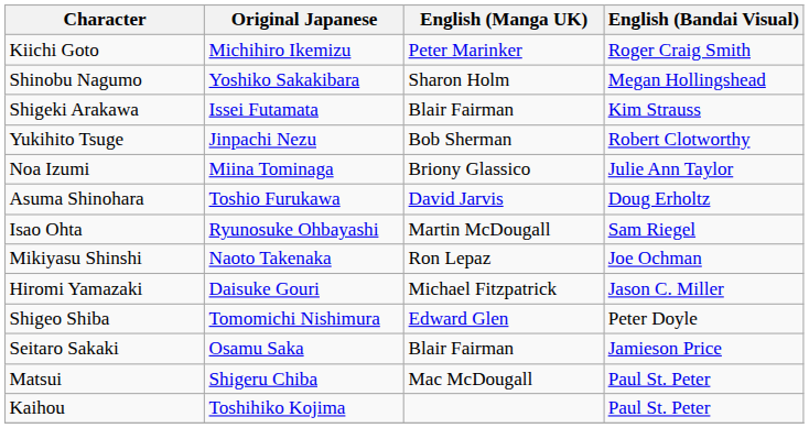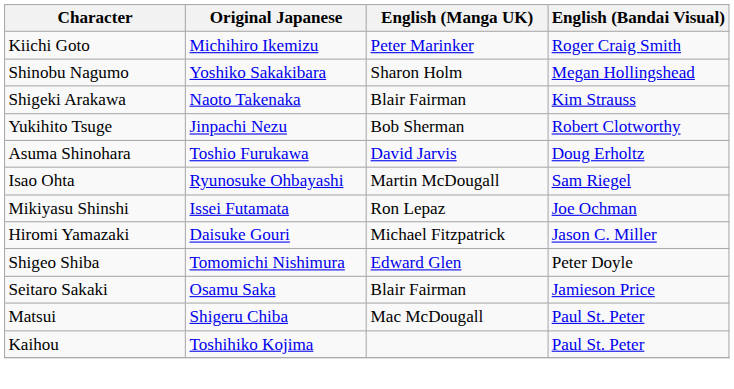Shigeki Arakawa | Original Japanese: Issei Futamata -> Naoto Takenaka
- row: Noa Izumi | Miina Tominaga | Briony Glassico | Julie Ann Taylor
Mikiyasu Shinshi | Original Japanese: Naoto Takenaka -> Issei Futamata
